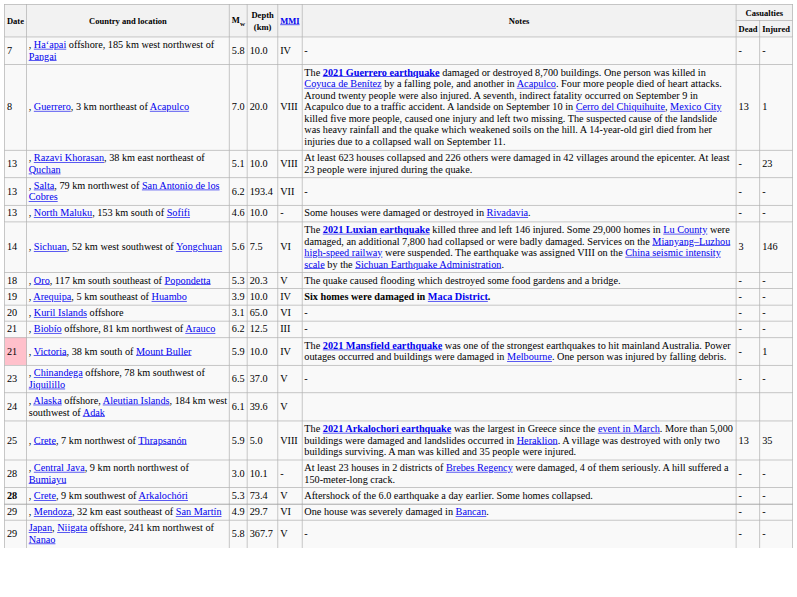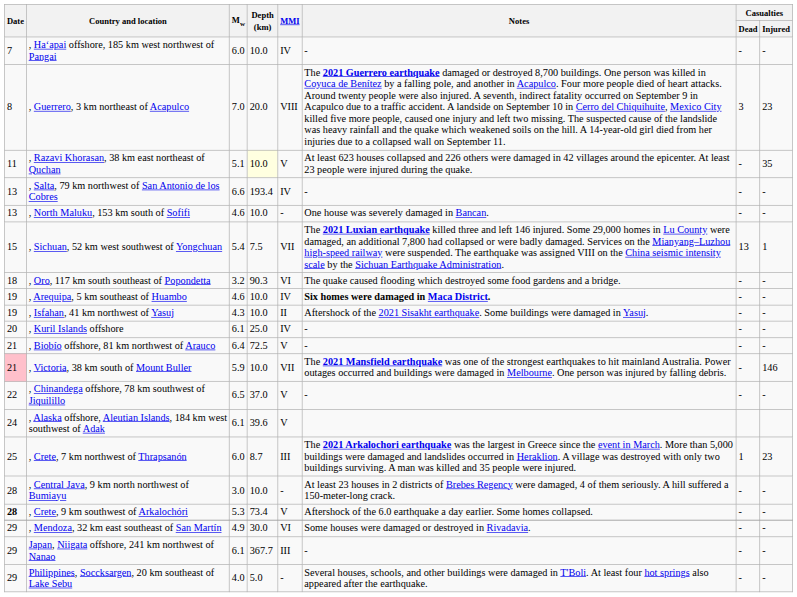, Haʻapai offshore, 185 km west northwest of Pangai | Mw: 5.8 -> 6.0
, Guerrero, 3 km northeast of Acapulco | Casualties / Dead: 13 -> 3
, Guerrero, 3 km northeast of Acapulco | Casualties / Injured: 1 -> 23
, Razavi Khorasan, 38 km east northeast of Quchan | Date: 13 -> 11
, Razavi Khorasan, 38 km east northeast of Quchan | Depth (km): no background -> lightyellow background
, Razavi Khorasan, 38 km east northeast of Quchan | MMI: VIII -> V
, Razavi Khorasan, 38 km east northeast of Quchan | Casualties / Injured: 23 -> 35
, Salta, 79 km northwest of San Antonio de los Cobres | Mw: 6.2 -> 6.6
, Salta, 79 km northwest of San Antonio de los Cobres | MMI: VII -> IV
, North Maluku, 153 km south of Sofifi | Notes: Some houses were damaged or destroyed in Rivadavia. -> One house was severely damaged in Bancan.
, Sichuan, 52 km west southwest of Yongchuan | Date: 14 -> 15
, Sichuan, 52 km west southwest of Yongchuan | Mw: 5.6 -> 5.4
, Sichuan, 52 km west southwest of Yongchuan | MMI: VI -> VII
, Sichuan, 52 km west southwest of Yongchuan | Casualties / Dead: 3 -> 13
, Sichuan, 52 km west southwest of Yongchuan | Casualties / Injured: 146 -> 1
, Oro, 117 km south southeast of Popondetta | Mw: 5.3 -> 3.2
, Oro, 117 km south southeast of Popondetta | Depth (km): 20.3 -> 90.3
, Oro, 117 km south southeast of Popondetta | MMI: V -> VI
, Arequipa, 5 km southeast of Huambo | Mw: 3.9 -> 4.6
+ row: 19 | , Isfahan, 41 km northwest of Yasuj | 4.3 | 10.0 | II | Aftershock of the 2021 Sisakht earthquake. Some buildings were damaged in Yasuj. | - | -
, Kuril Islands offshore | Mw: 3.1 -> 6.1
, Kuril Islands offshore | Depth (km): 65.0 -> 25.0
, Kuril Islands offshore | MMI: VI -> IV
, Biobío offshore, 81 km northwest of Arauco | Mw: 6.2 -> 6.4
, Biobío offshore, 81 km northwest of Arauco | Depth (km): 12.5 -> 72.5
, Biobío offshore, 81 km northwest of Arauco | MMI: III -> V
, Victoria, 38 km south of Mount Buller | MMI: IV -> VII
, Victoria, 38 km south of Mount Buller | Casualties / Injured: 1 -> 146
, Chinandega offshore, 78 km southwest of Jiquilillo | Date: 23 -> 22
, Crete, 7 km northwest of Thrapsanón | Mw: 5.9 -> 6.0
, Crete, 7 km northwest of Thrapsanón | Depth (km): 5.0 -> 8.7
, Crete, 7 km northwest of Thrapsanón | MMI: VIII -> III
, Crete, 7 km northwest of Thrapsanón | Casualties / Dead: 13 -> 1
, Crete, 7 km northwest of Thrapsanón | Casualties / Injured: 35 -> 23
, Central Java, 9 km north northwest of Bumiayu | Depth (km): 10.1 -> 10.0
, Mendoza, 32 km east southeast of San Martín | Depth (km): 29.7 -> 30.0
, Mendoza, 32 km east southeast of San Martín | Notes: One house was severely damaged in Bancan. -> Some houses were damaged or destroyed in Rivadavia.
Japan, Niigata offshore, 241 km northwest of Nanao | Mw: 5.8 -> 6.1
Japan, Niigata offshore, 241 km northwest of Nanao | MMI: V -> III
+ row: 29 | Philippines, Soccksargen, 20 km southeast of Lake Sebu | 4.0 | 5.0 | - | Several houses, schools, and other buildings were damaged in T'Boli. At least four hot springs also appeared after the earthquake. | - | -
